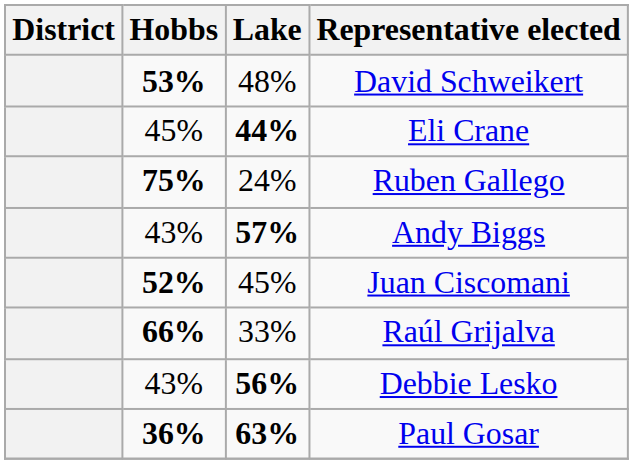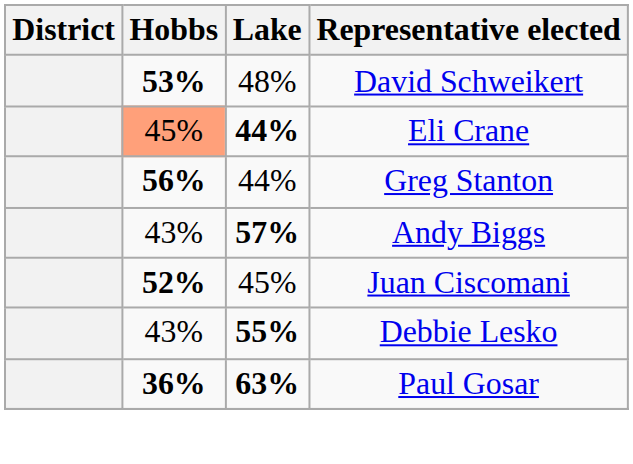Eli Crane | Hobbs: no background -> lightsalmon background
- row: 75% | 24% | Ruben Gallego
+ row: 56% | 44% | Greg Stanton
- row: 66% | 33% | Raúl Grijalva
Debbie Lesko | Lake: 56% -> 55%
